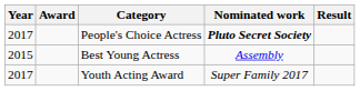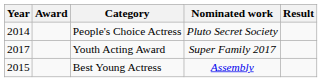People's Choice Actress | Year: 2017 -> 2014
People's Choice Actress | Nominated work: bold -> normal
rows swapped: Best Young Actress <-> Youth Acting Award
